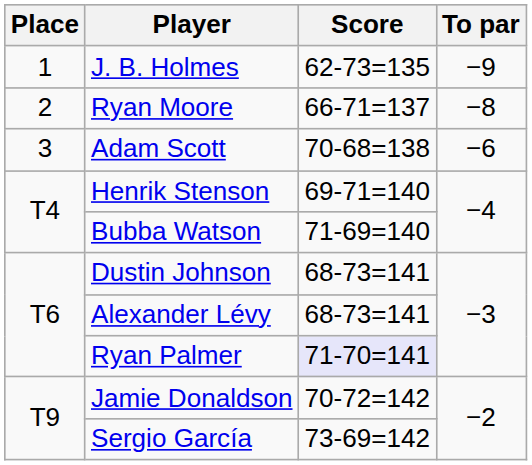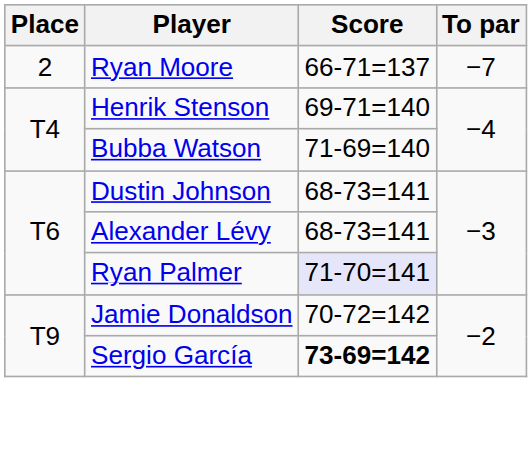- row: 1 | J. B. Holmes | 62-73=135 | −9
Ryan Moore | To par: −8 -> −7
- row: 3 | Adam Scott | 70-68=138 | −6
Sergio García | Score: normal -> bold
